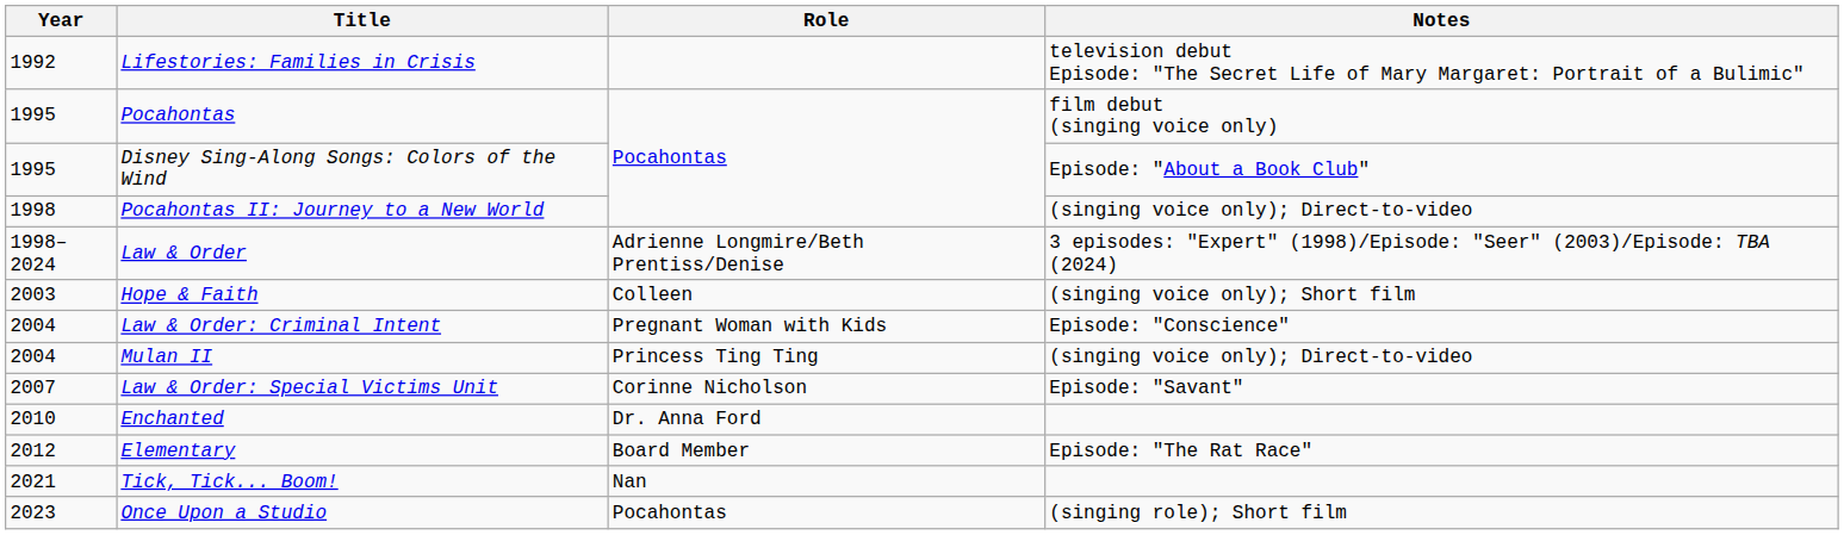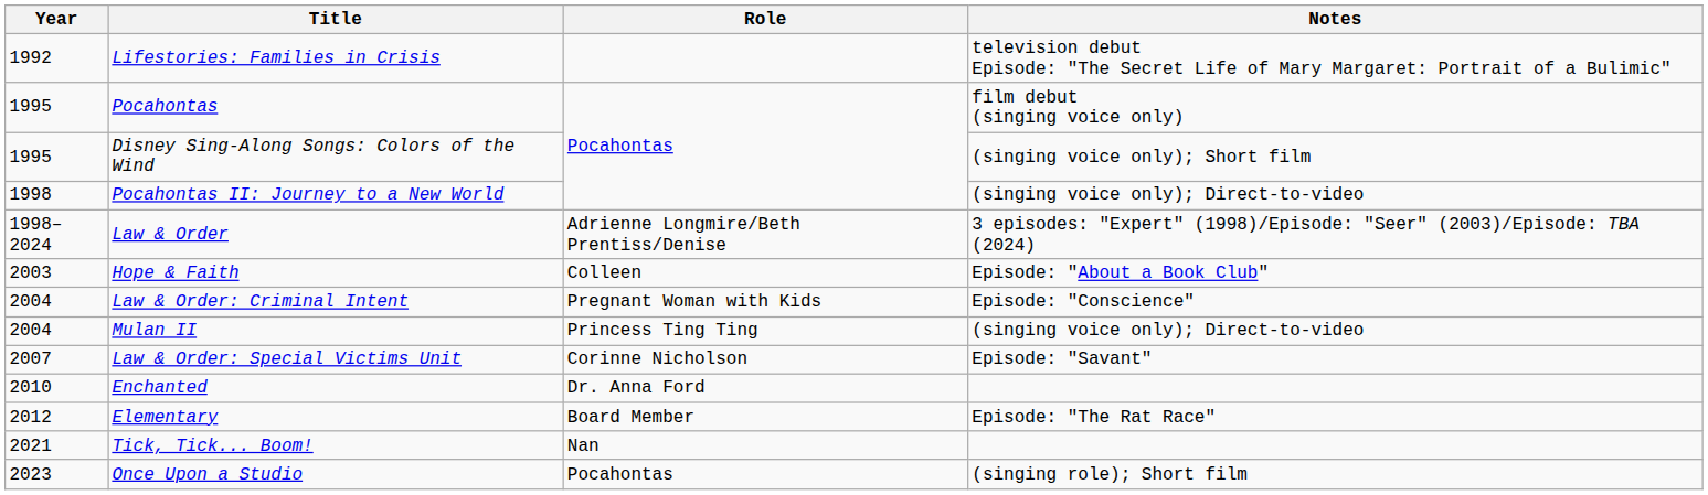Disney Sing-Along Songs: Colors of the Wind | Notes: Episode: "About a Book Club" -> (singing voice only); Short film
Hope & Faith | Notes: (singing voice only); Short film -> Episode: "About a Book Club"
